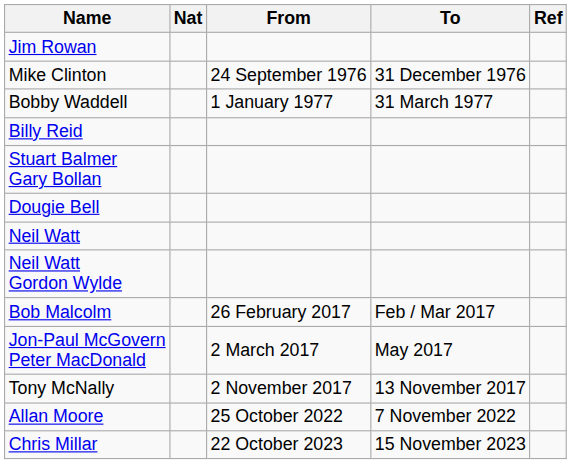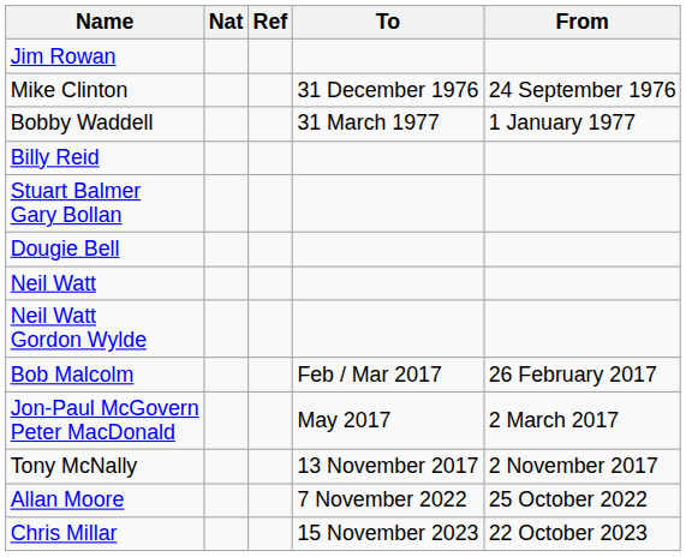columns swapped: From <-> Ref
